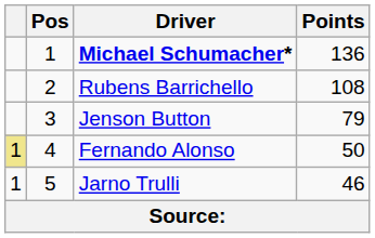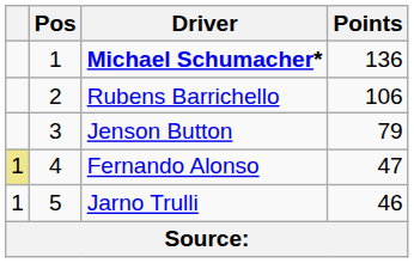Rubens Barrichello | Points: 108 -> 106
Fernando Alonso | Points: 50 -> 47
